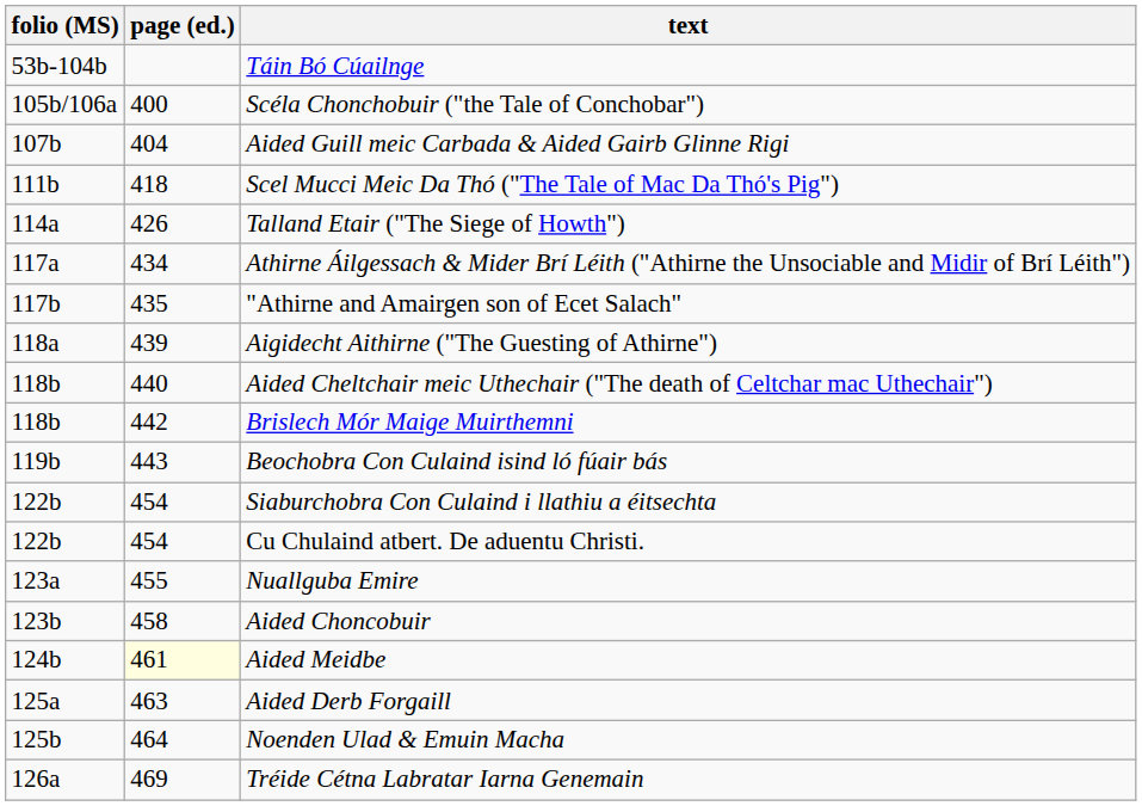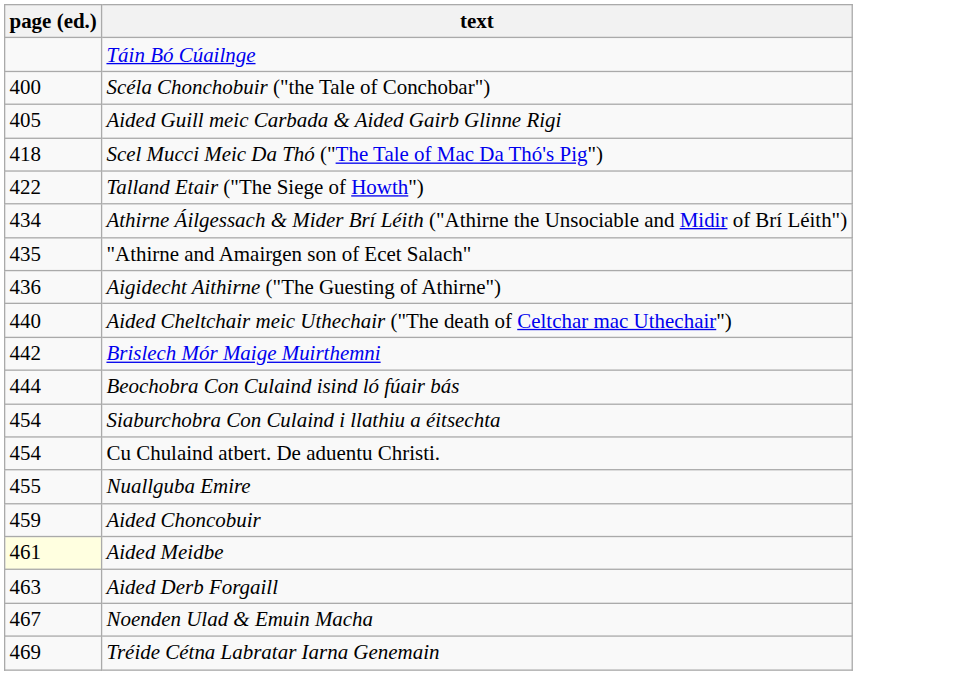- column: folio (MS) | 53b-104b | 105b/106a | 107b | 111b | 114a | 117a | 117b | 118a | 118b | 118b | 119b | 122b | 122b | 123a | 123b | 124b | 125a | 125b | 126a
Aided Guill meic Carbada & Aided Gairb Glinne Rigi | page (ed.): 404 -> 405
Talland Etair ("The Siege of Howth") | page (ed.): 426 -> 422
Aigidecht Aithirne ("The Guesting of Athirne") | page (ed.): 439 -> 436
Beochobra Con Culaind isind ló fúair bás | page (ed.): 443 -> 444
Aided Choncobuir | page (ed.): 458 -> 459
Noenden Ulad & Emuin Macha | page (ed.): 464 -> 467
